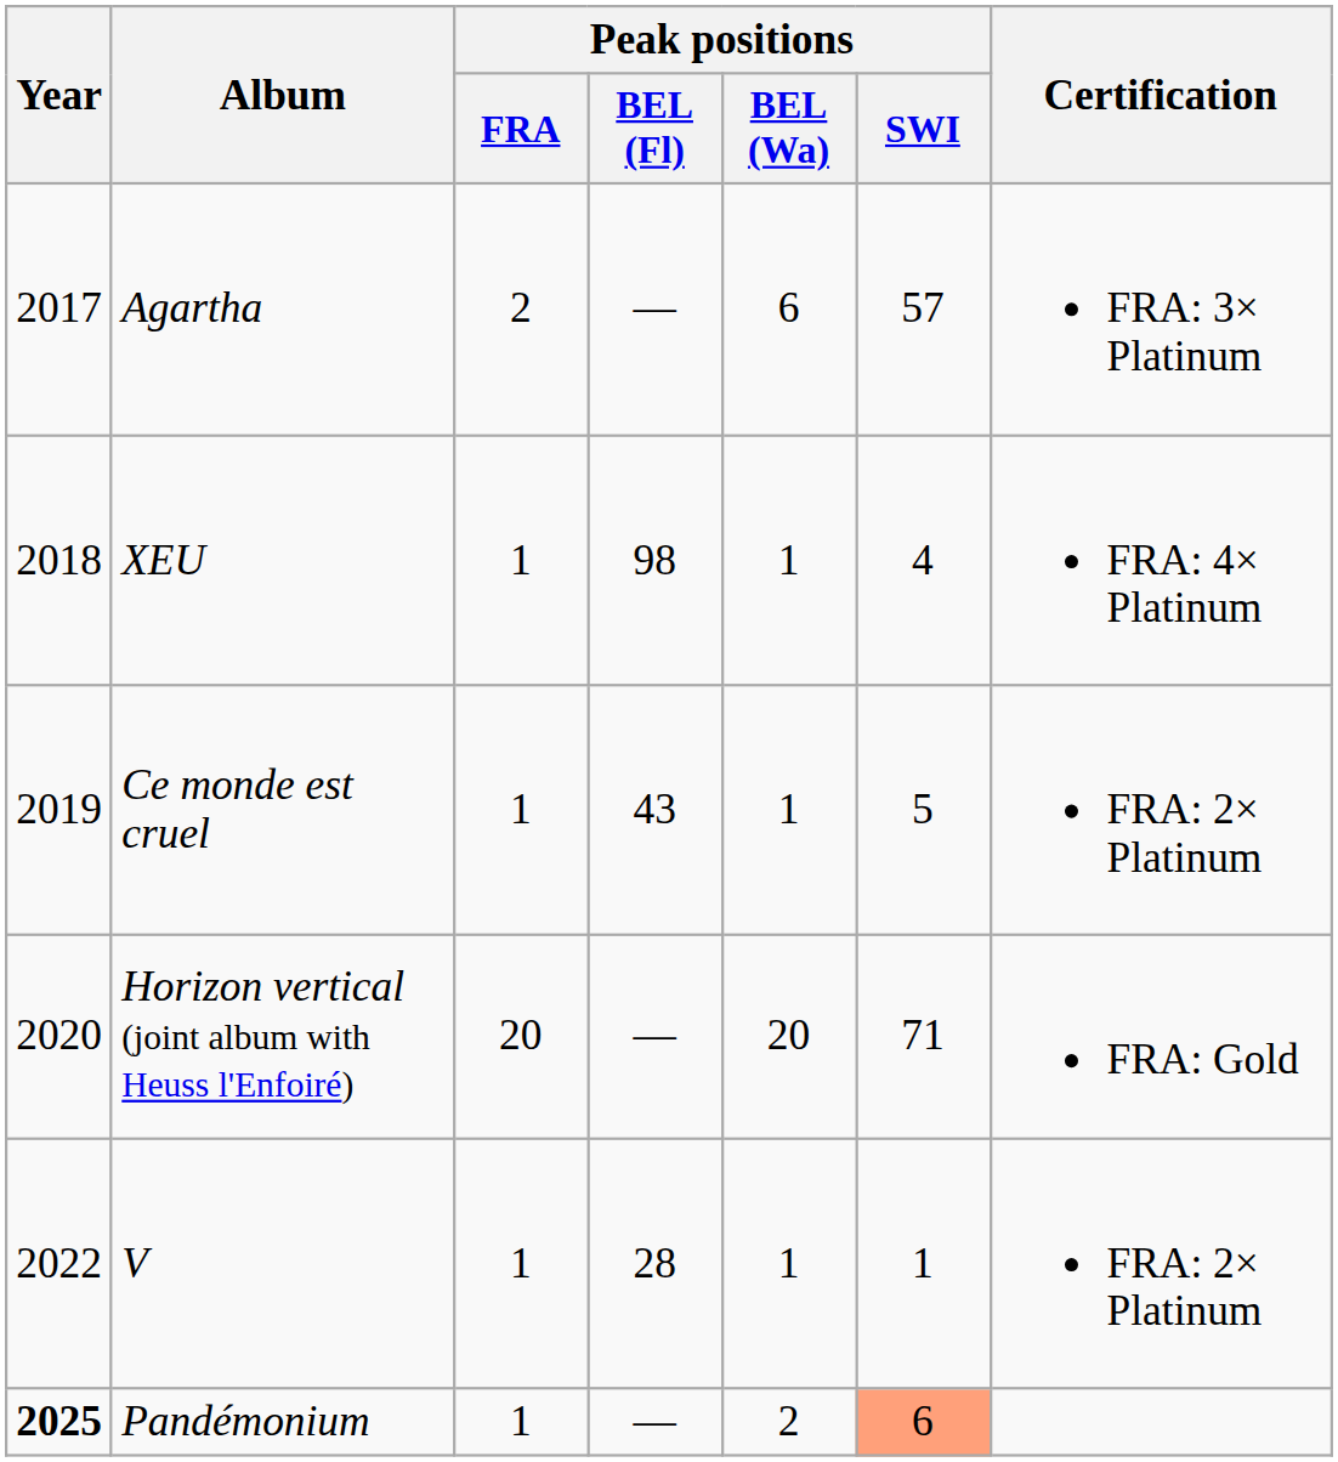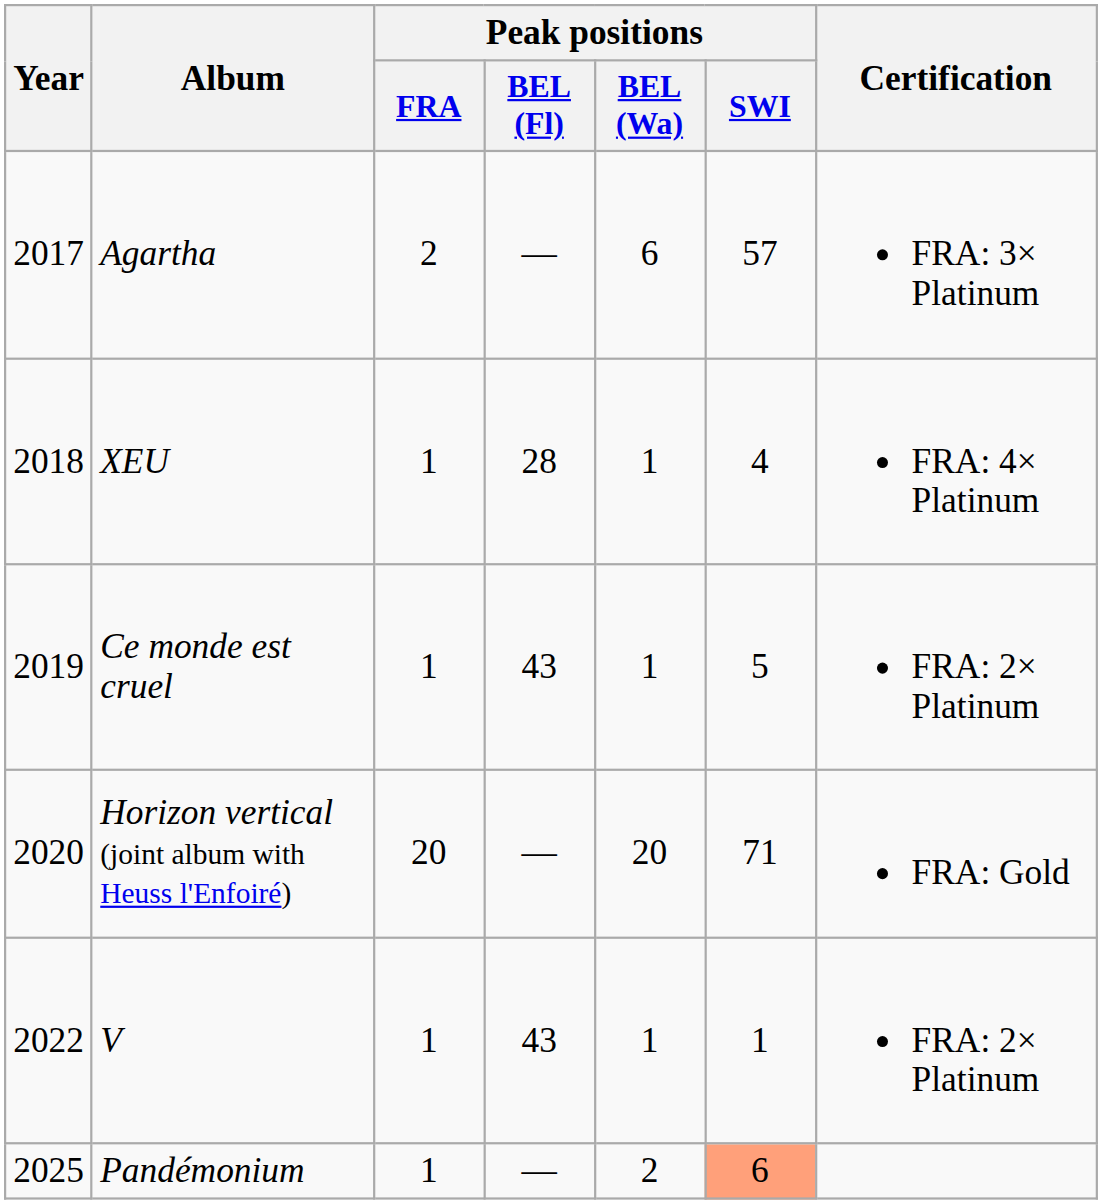XEU | Peak positions / BEL (Fl): 98 -> 28
V | Peak positions / BEL (Fl): 28 -> 43
Pandémonium | Year: bold -> normal
